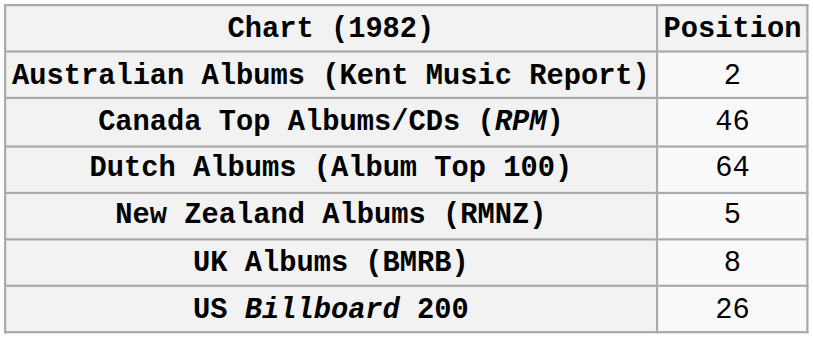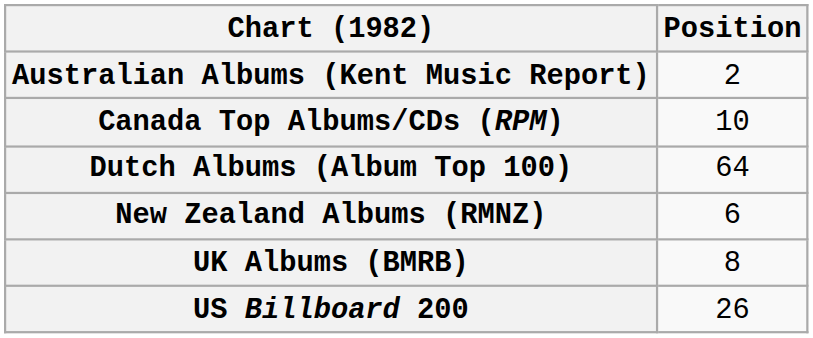Canada Top Albums/CDs (RPM) | Position: 46 -> 10
New Zealand Albums (RMNZ) | Position: 5 -> 6
